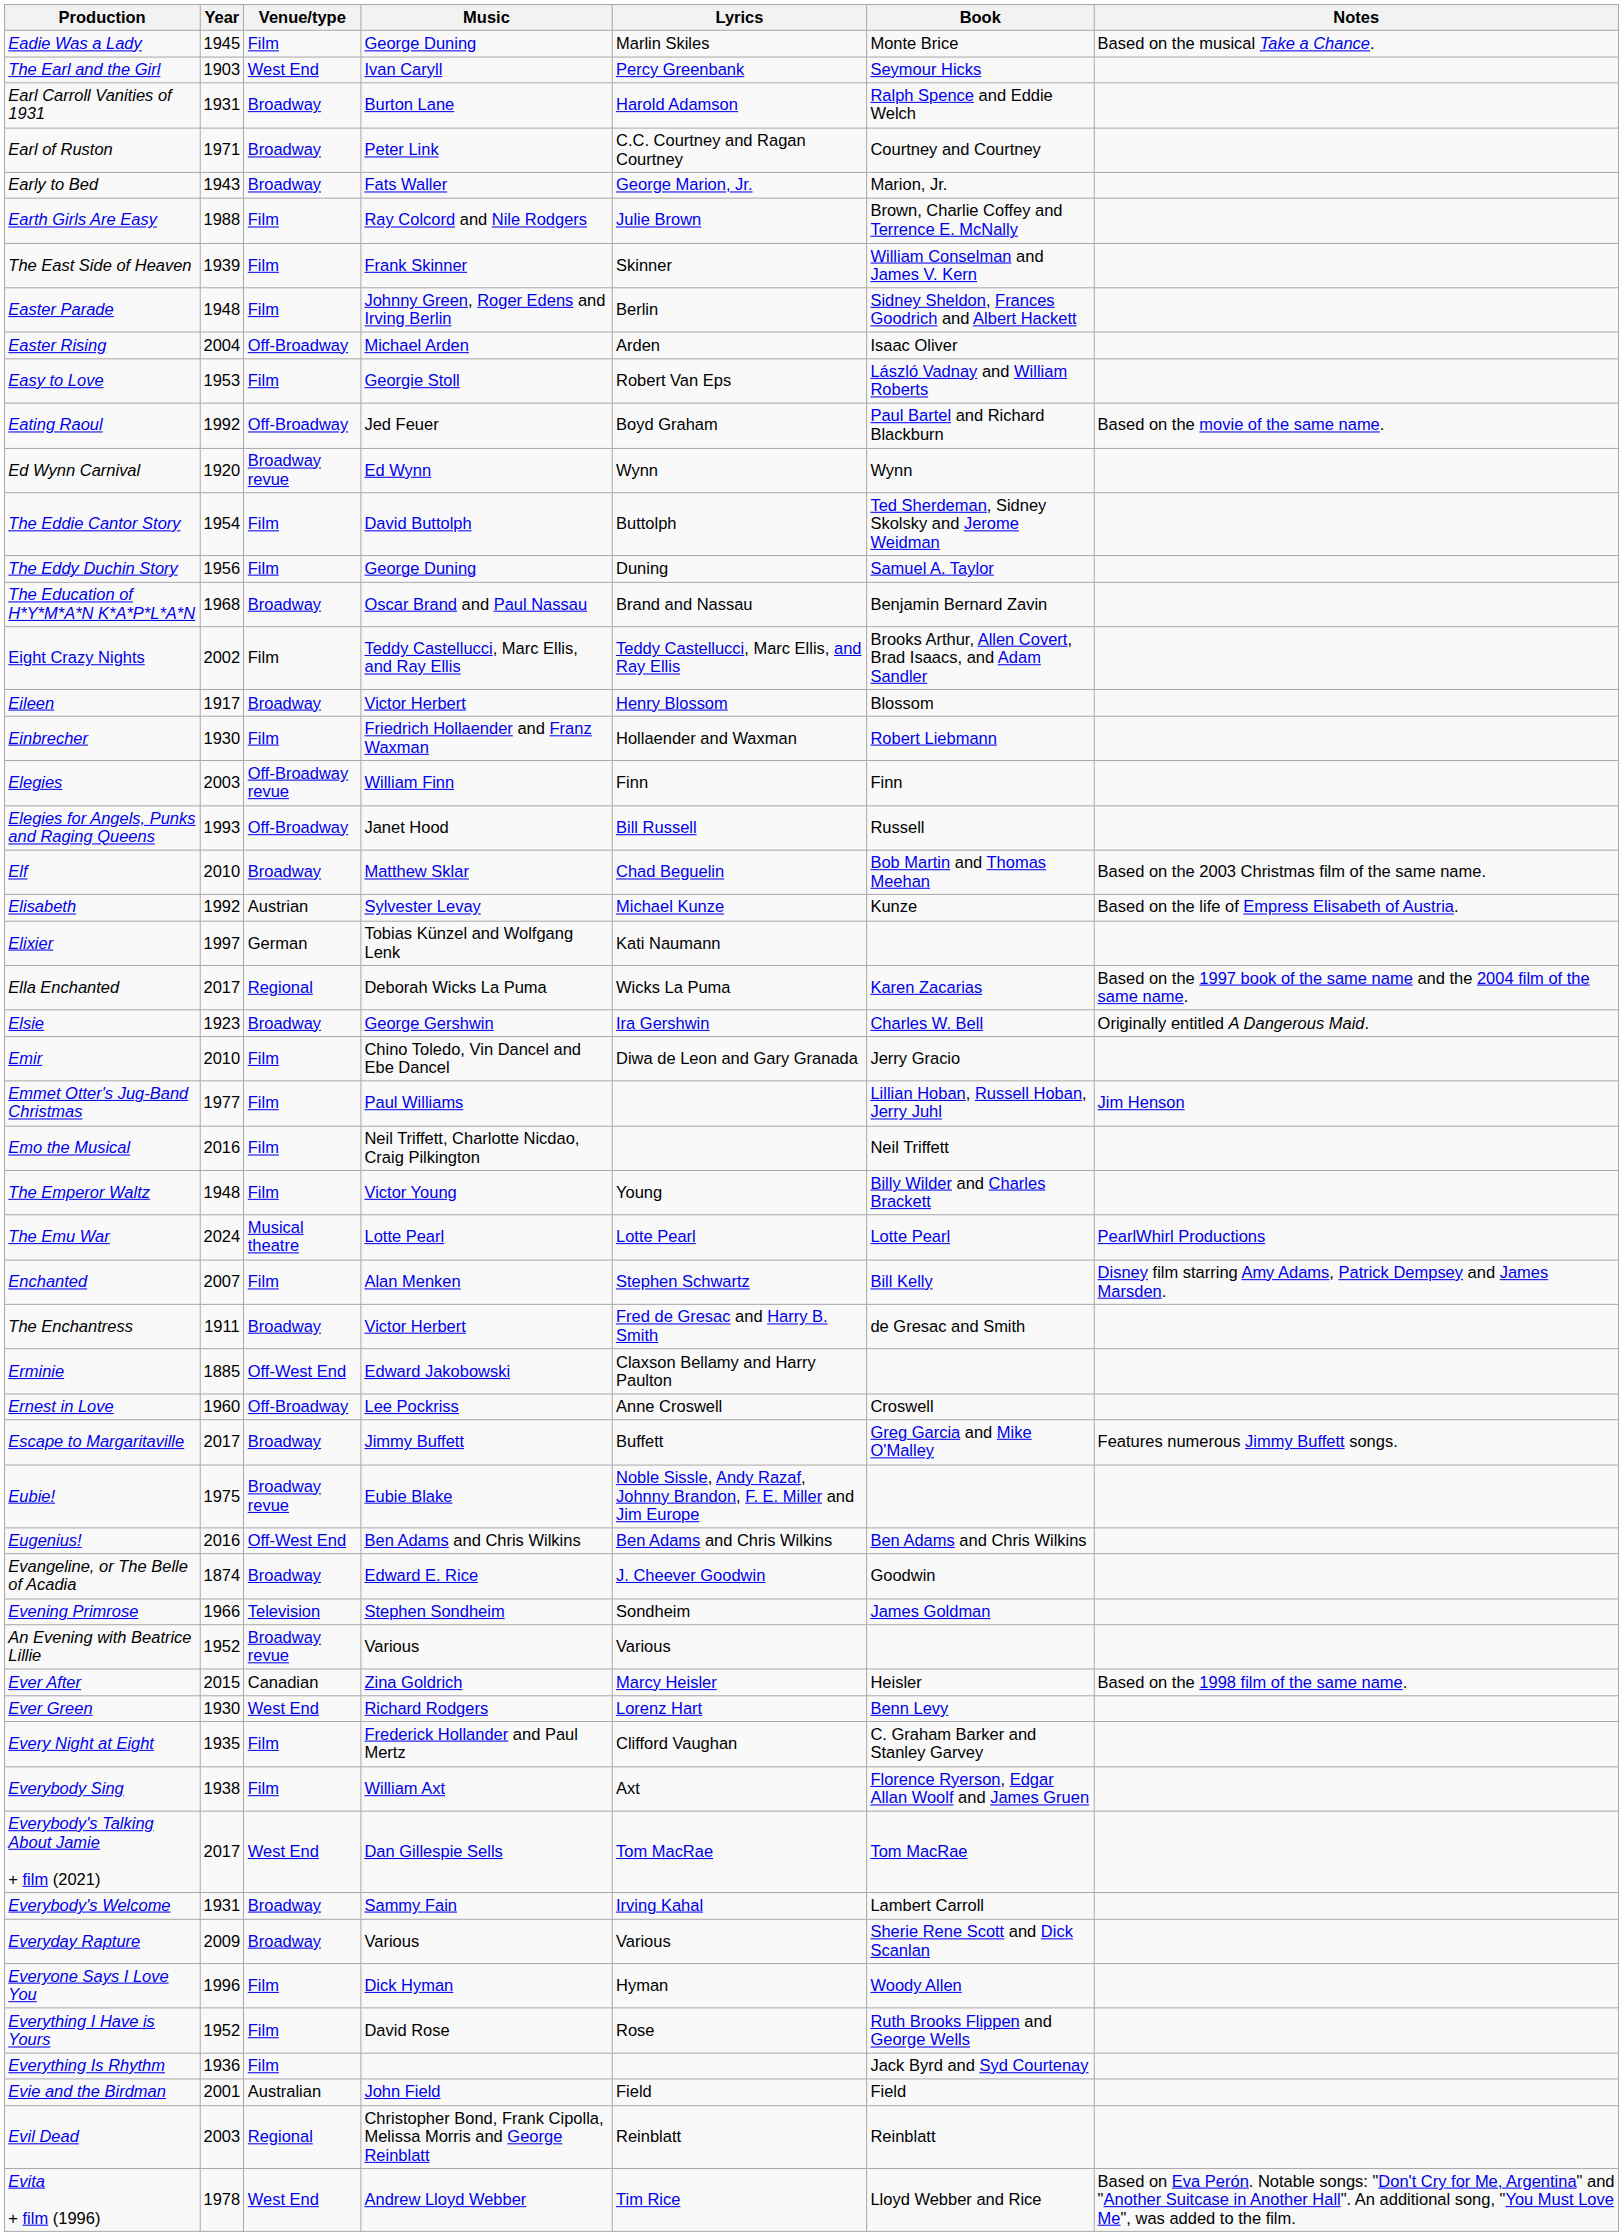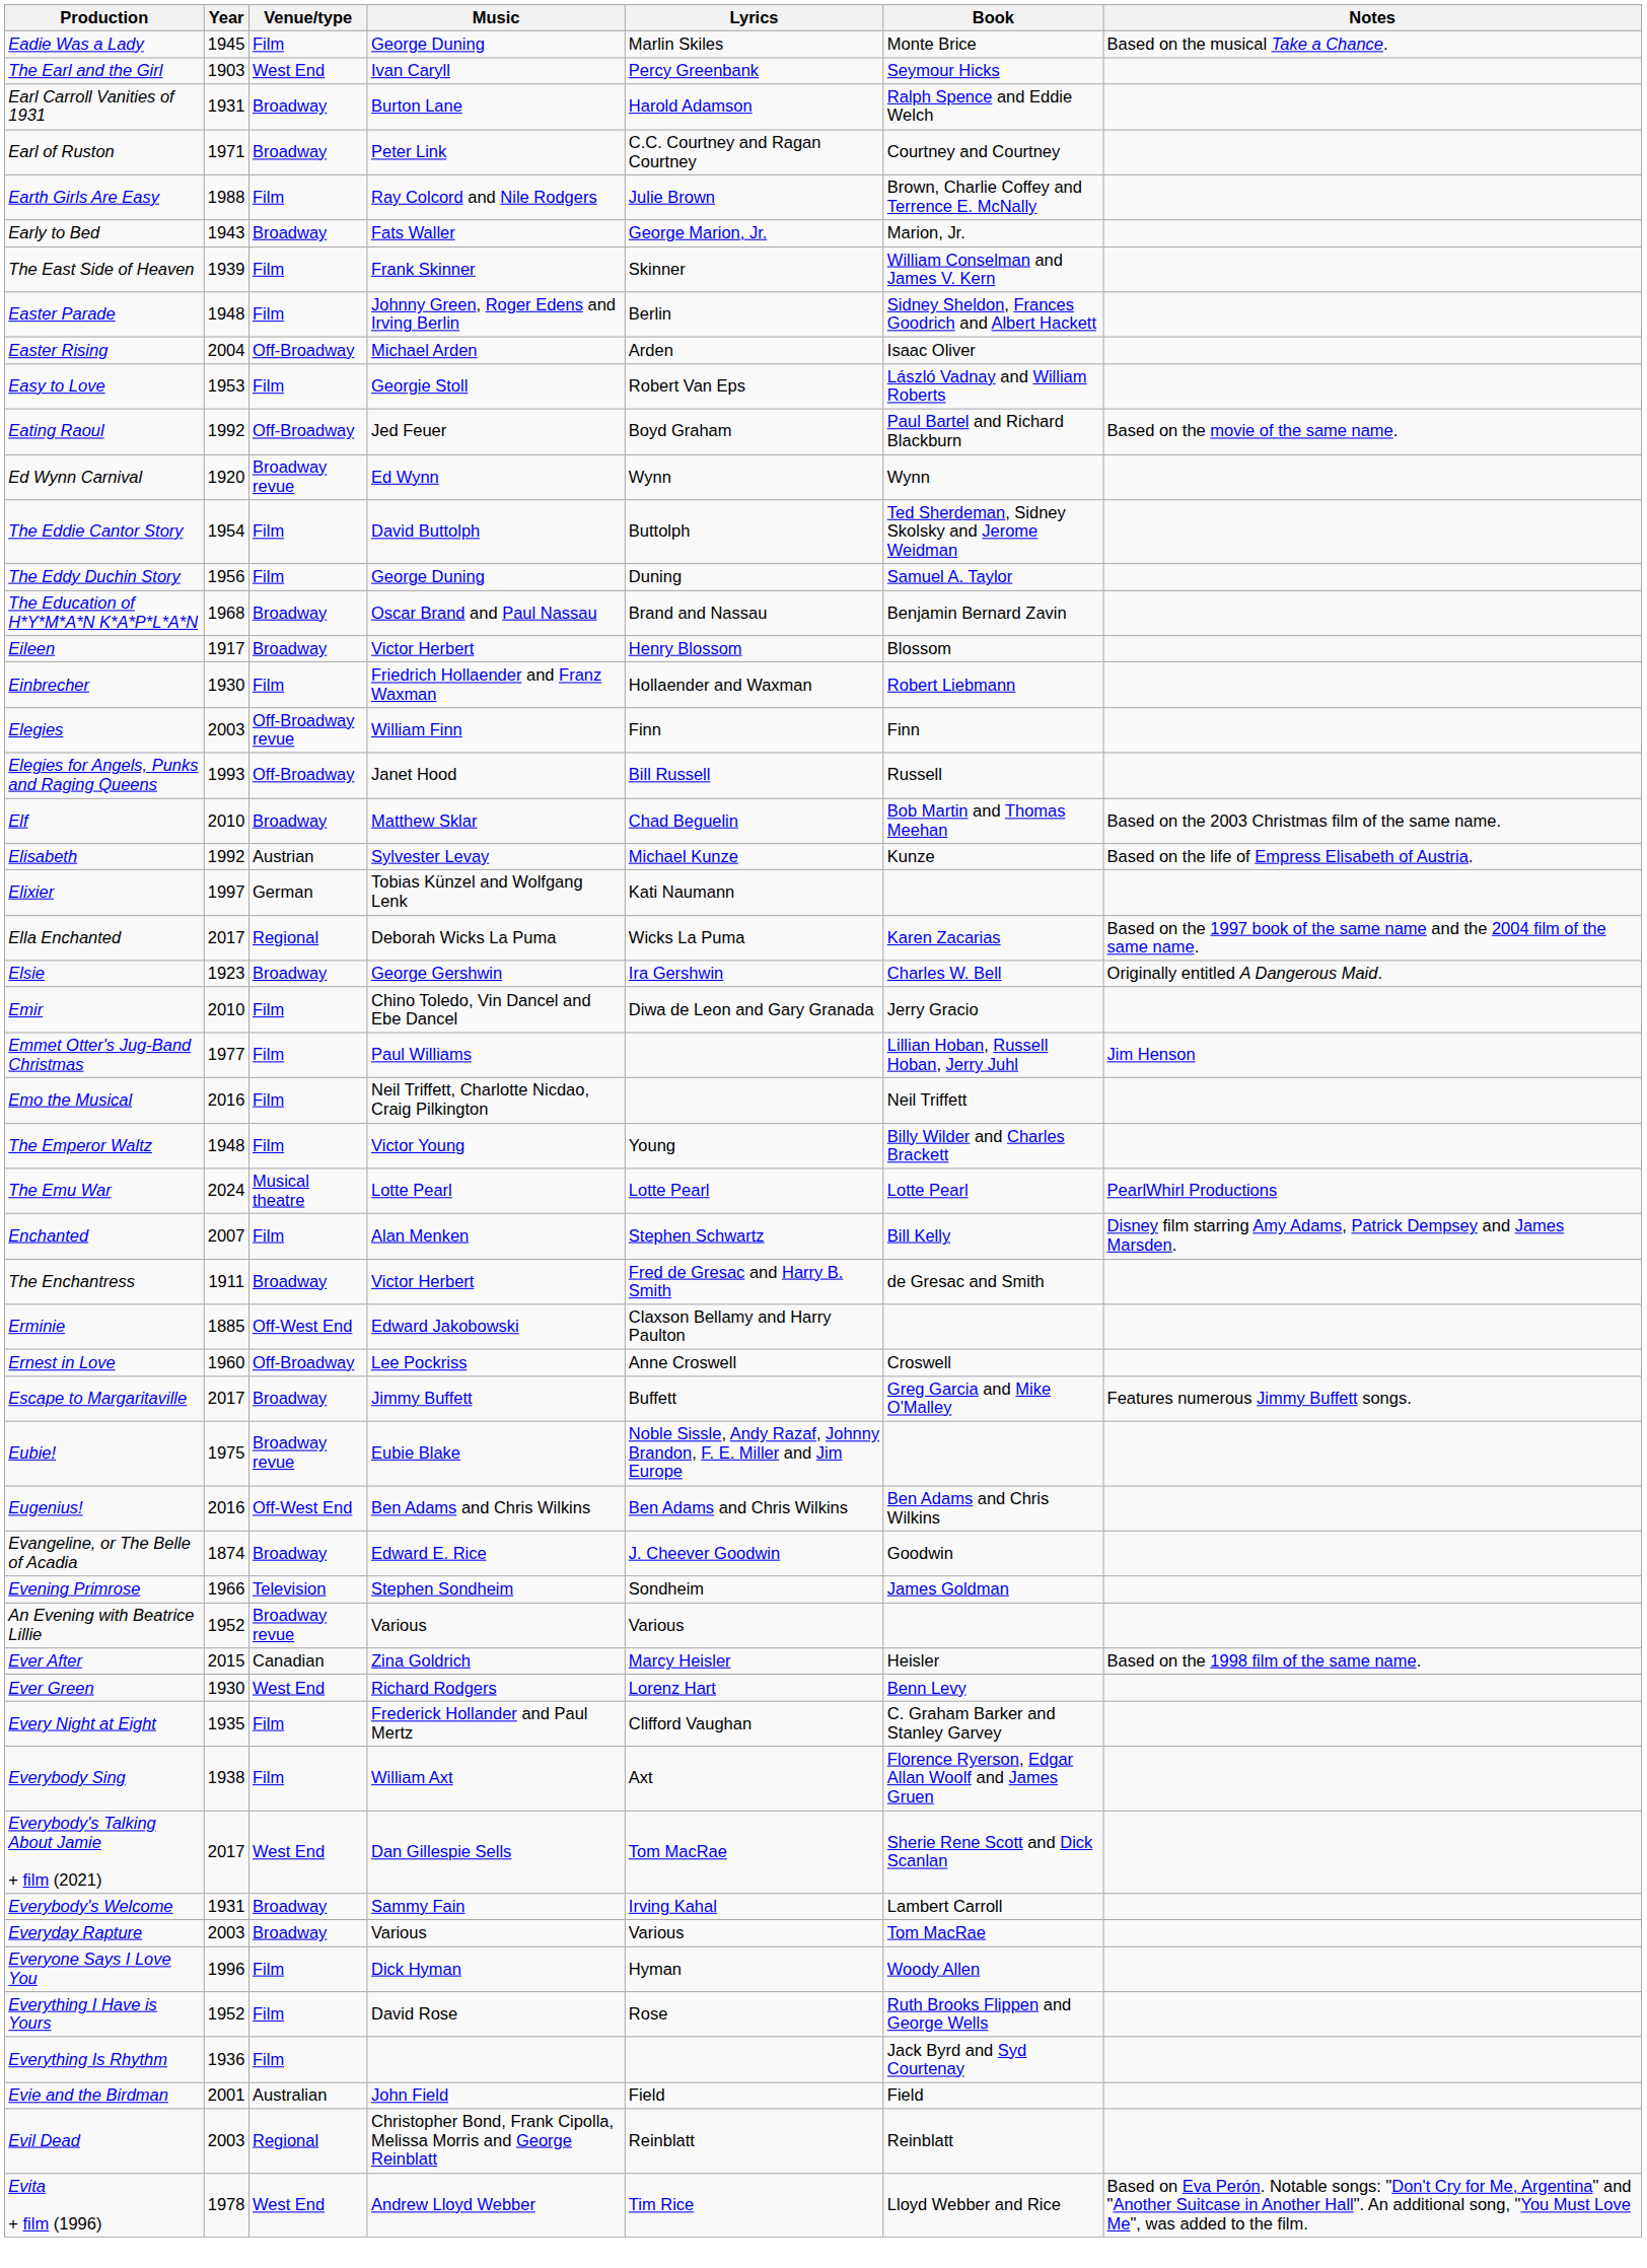rows swapped: Early to Bed <-> Earth Girls Are Easy
- row: Eight Crazy Nights | 2002 | Film | Teddy Castellucci, Marc Ellis, and Ray Ellis | Teddy Castellucci, Marc Ellis, and Ray Ellis | Brooks Arthur, Allen Covert, Brad Isaacs, and Adam Sandler
Everybody's Talking About Jamie + film (2021) | Book: Tom MacRae -> Sherie Rene Scott and Dick Scanlan
Everyday Rapture | Year: 2009 -> 2003
Everyday Rapture | Book: Sherie Rene Scott and Dick Scanlan -> Tom MacRae
